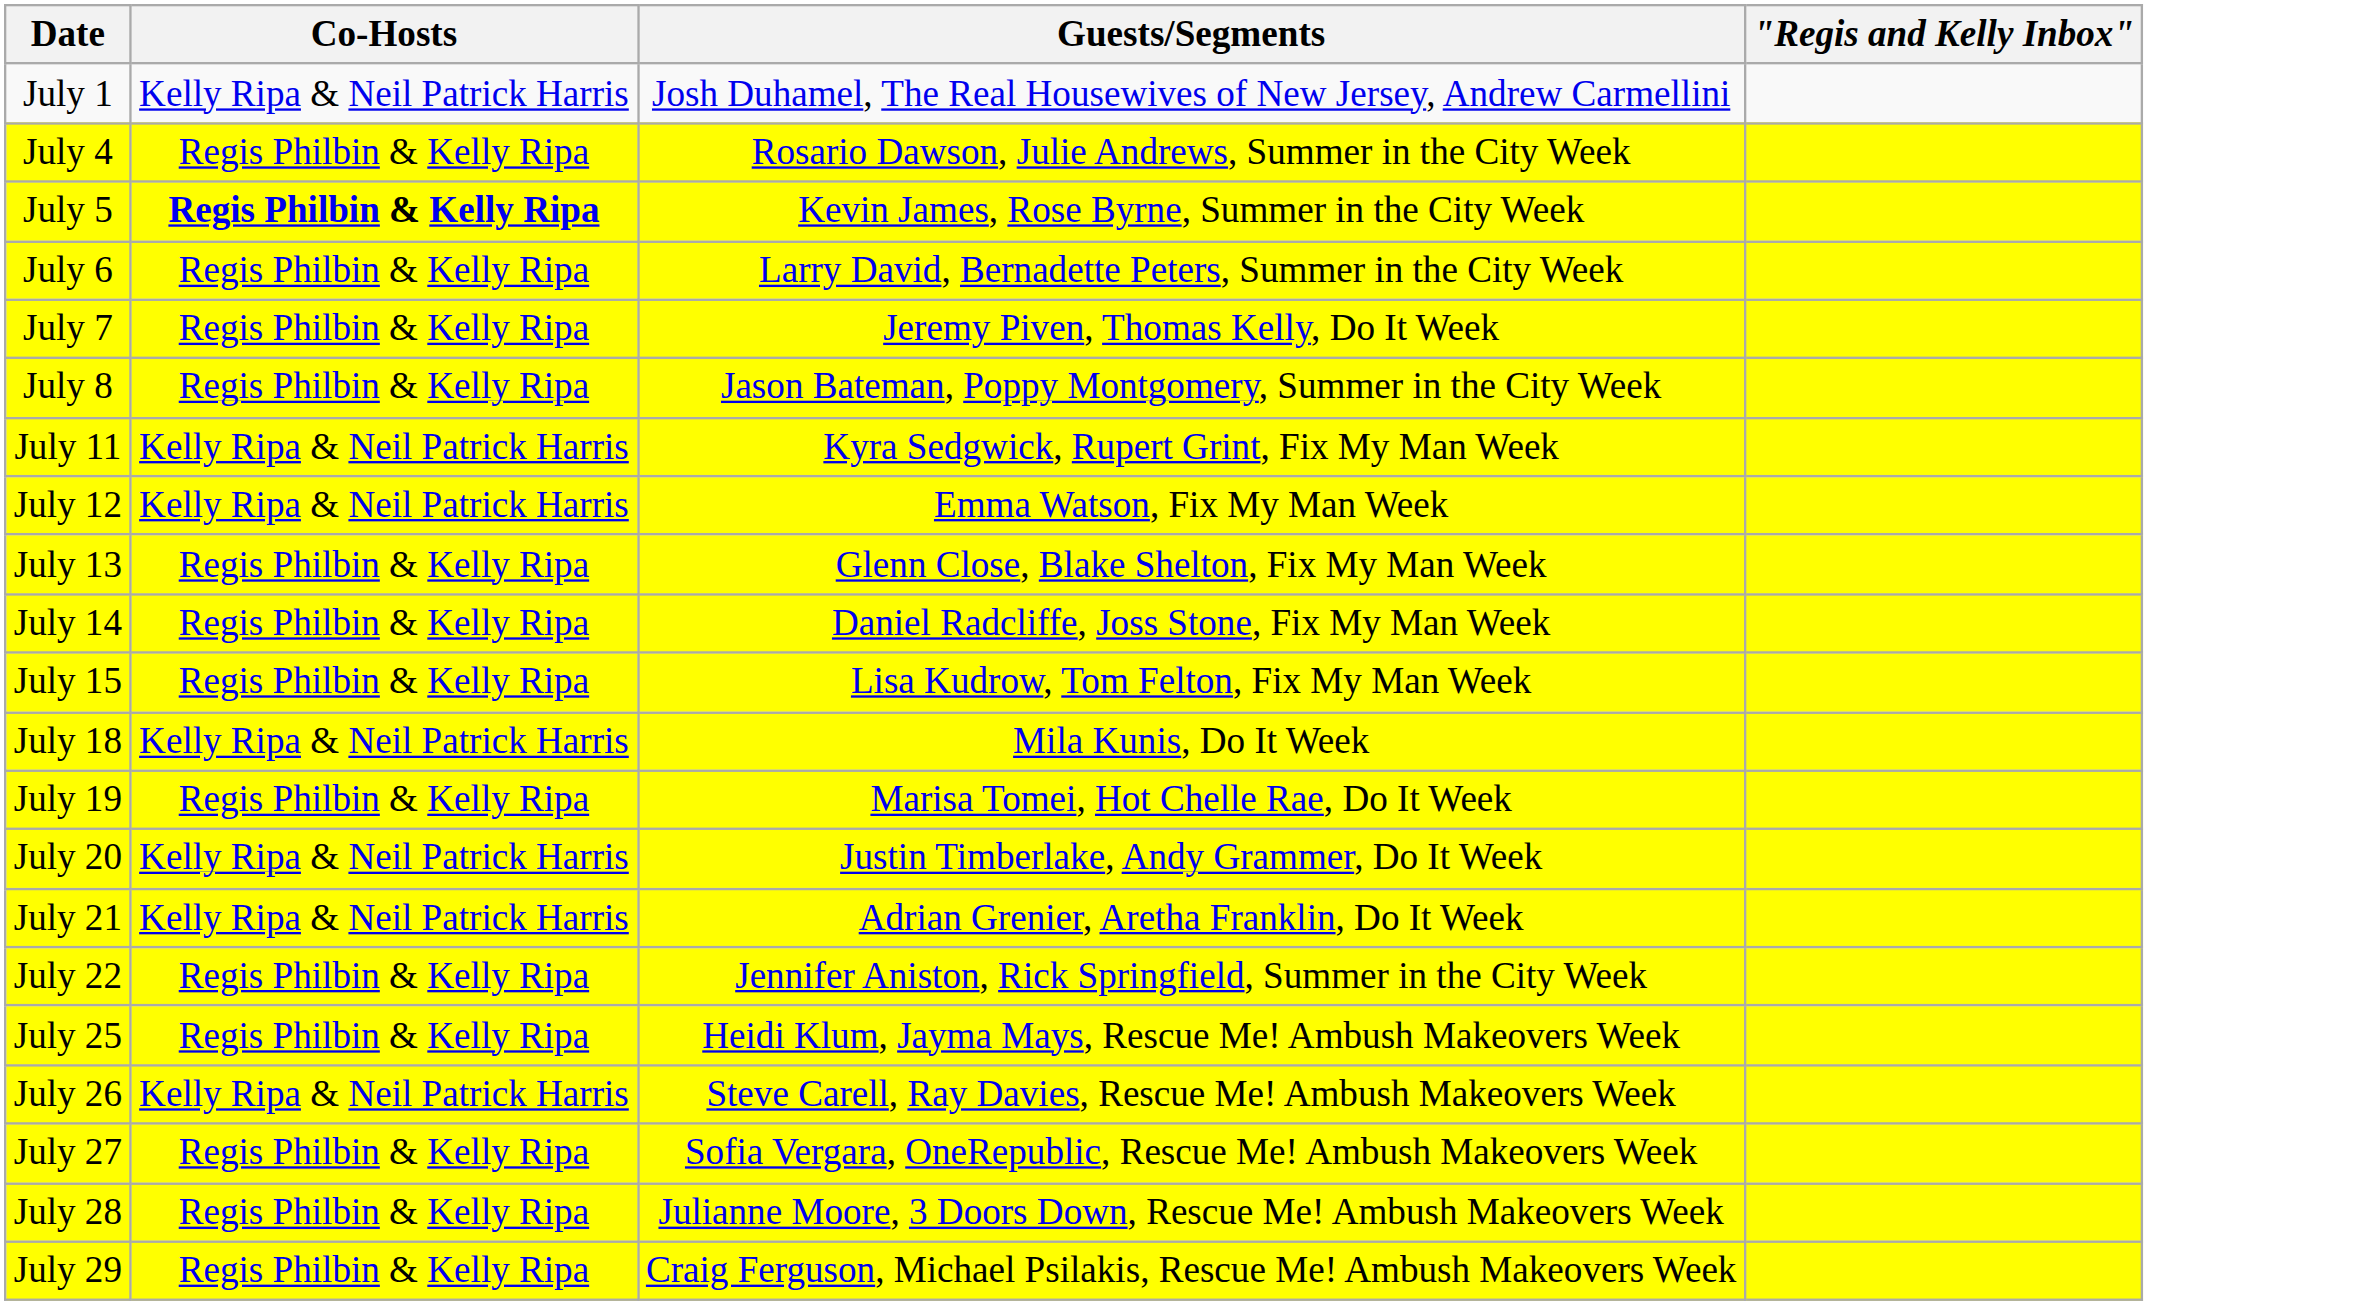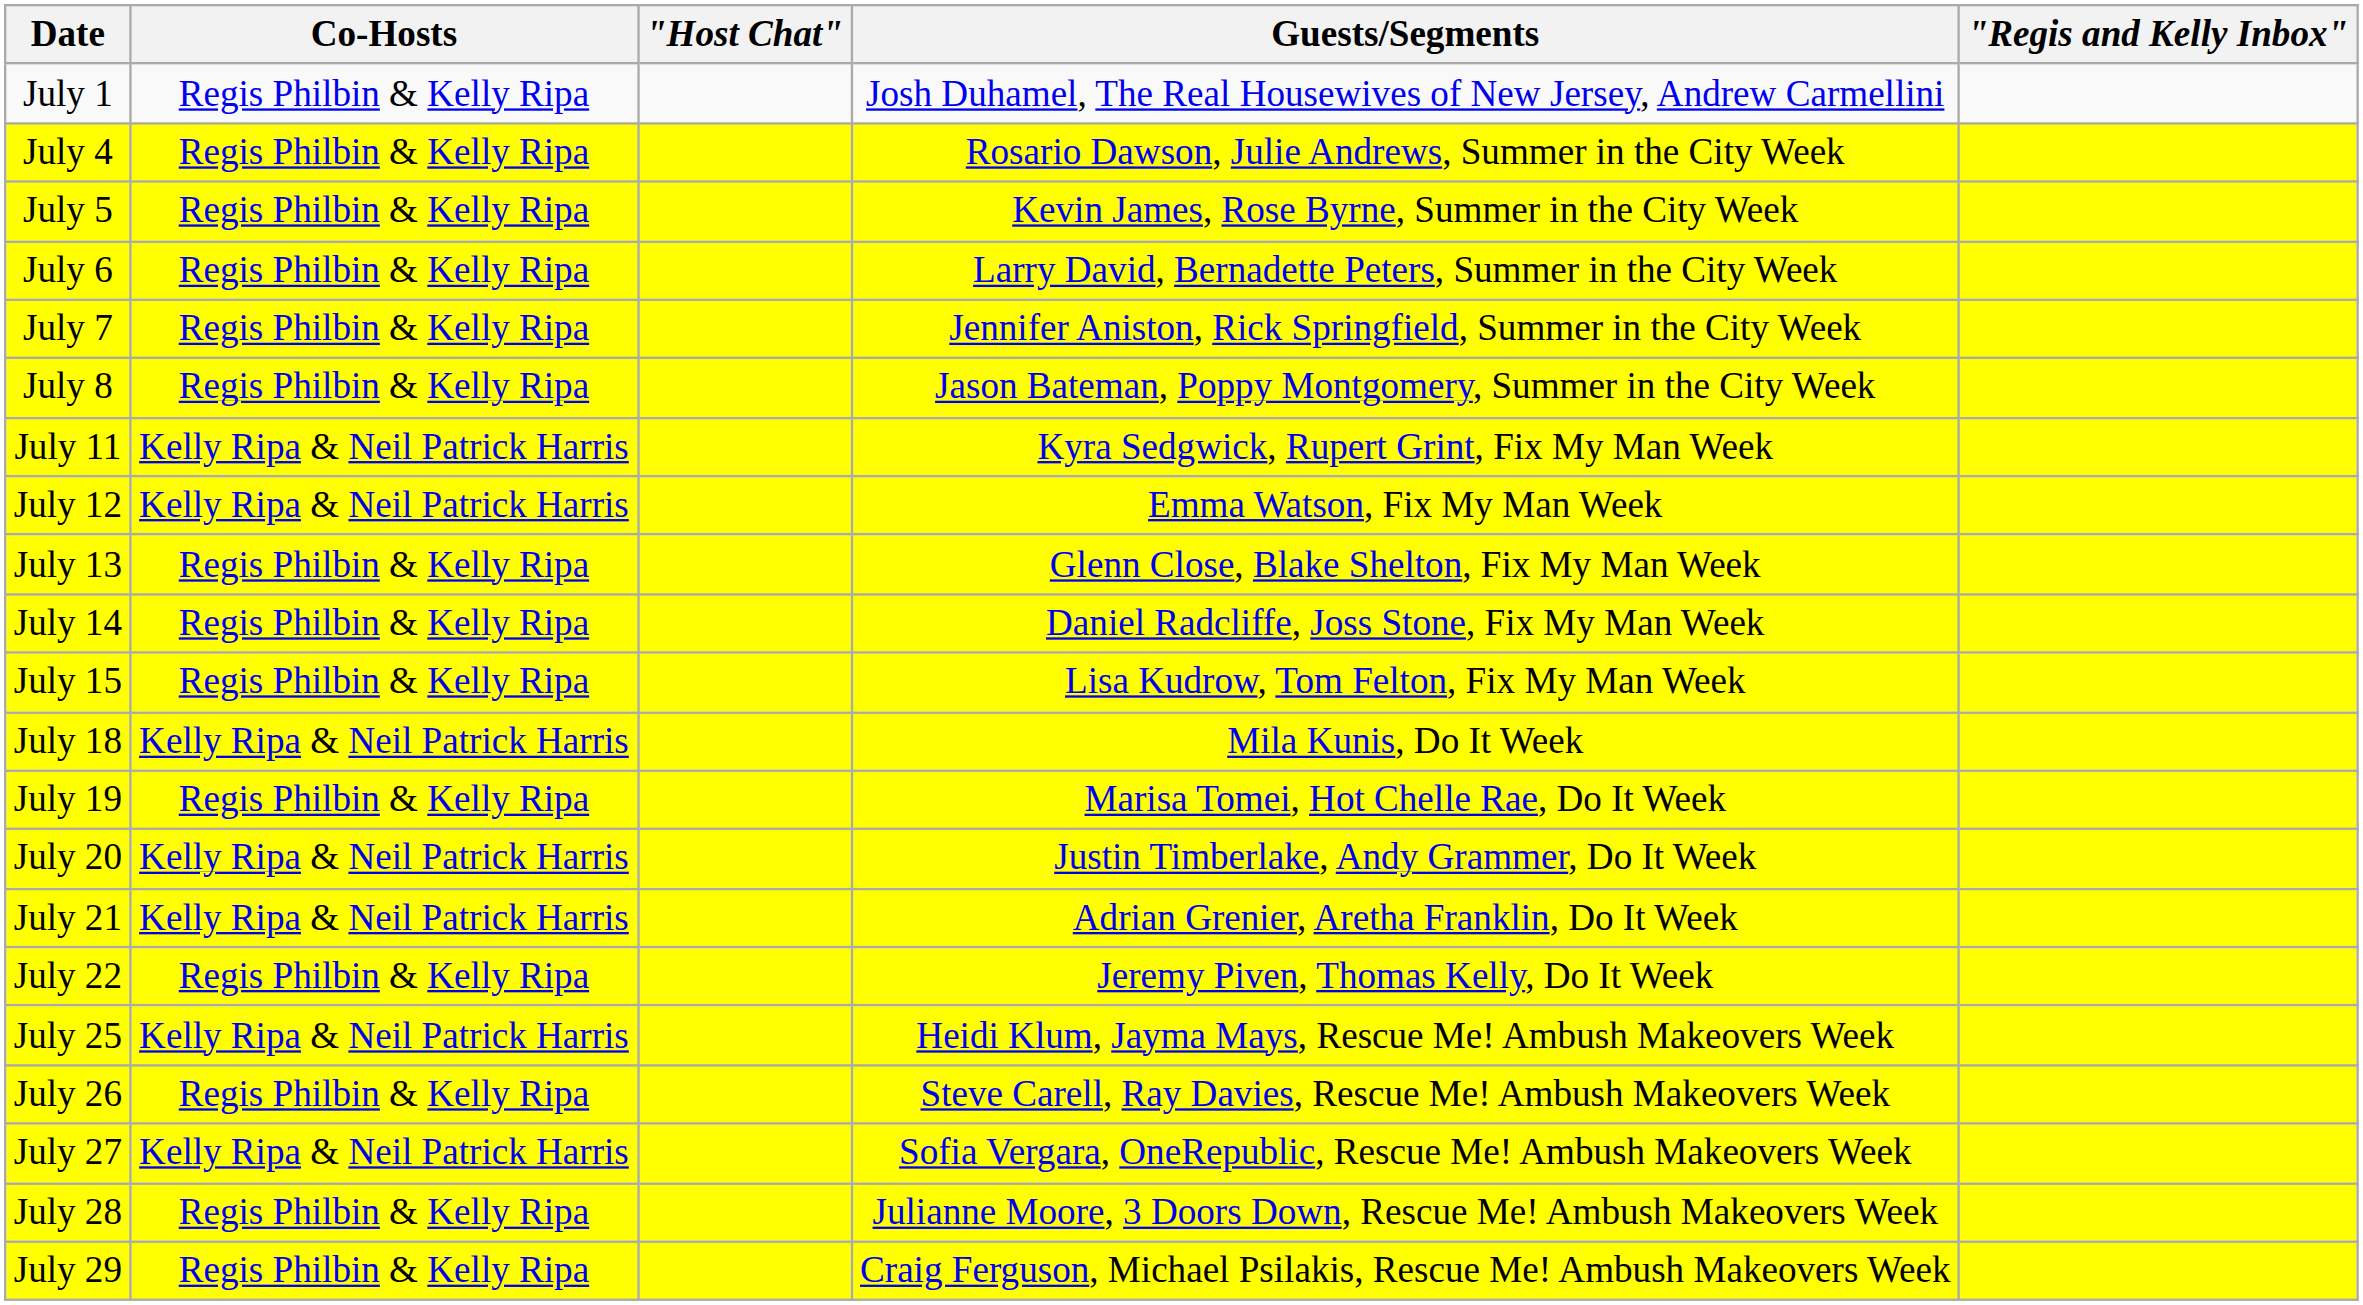+ column: "Host Chat"
July 1 | Co-Hosts: Kelly Ripa & Neil Patrick Harris -> Regis Philbin & Kelly Ripa
July 5 | Co-Hosts: bold -> normal
July 7 | Guests/Segments: Jeremy Piven, Thomas Kelly, Do It Week -> Jennifer Aniston, Rick Springfield, Summer in the City Week
July 22 | Guests/Segments: Jennifer Aniston, Rick Springfield, Summer in the City Week -> Jeremy Piven, Thomas Kelly, Do It Week
July 25 | Co-Hosts: Regis Philbin & Kelly Ripa -> Kelly Ripa & Neil Patrick Harris
July 26 | Co-Hosts: Kelly Ripa & Neil Patrick Harris -> Regis Philbin & Kelly Ripa
July 27 | Co-Hosts: Regis Philbin & Kelly Ripa -> Kelly Ripa & Neil Patrick Harris
